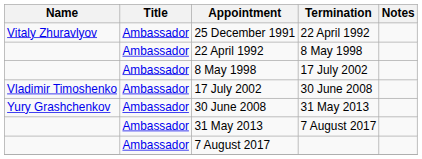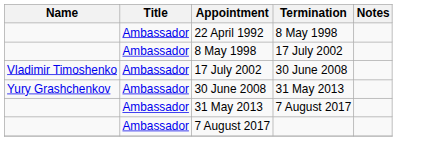- row: Vitaly Zhuravlyov | Ambassador | 25 December 1991 | 22 April 1992
